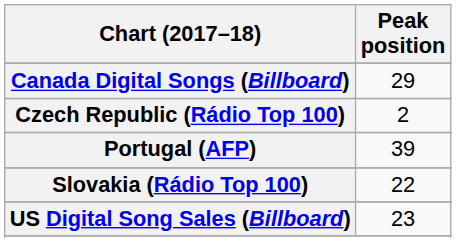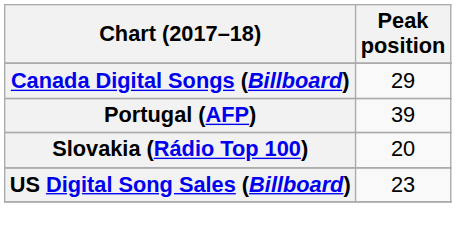- row: Czech Republic (Rádio Top 100) | 2
Slovakia (Rádio Top 100) | Peak position: 22 -> 20
